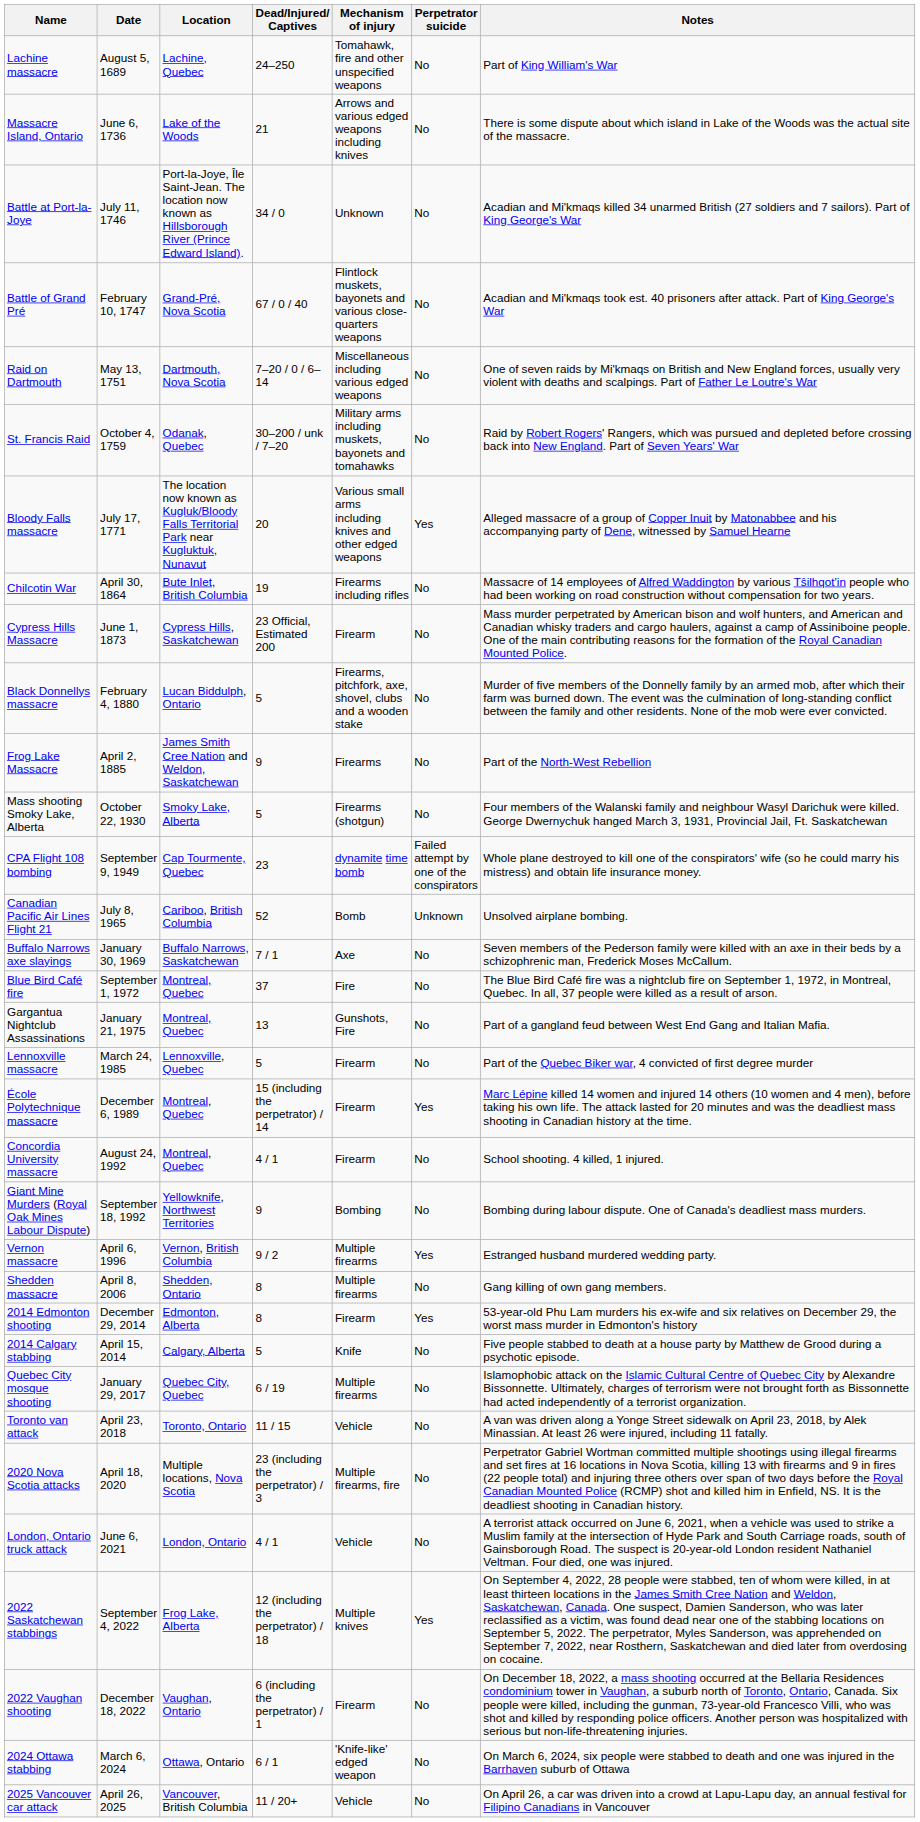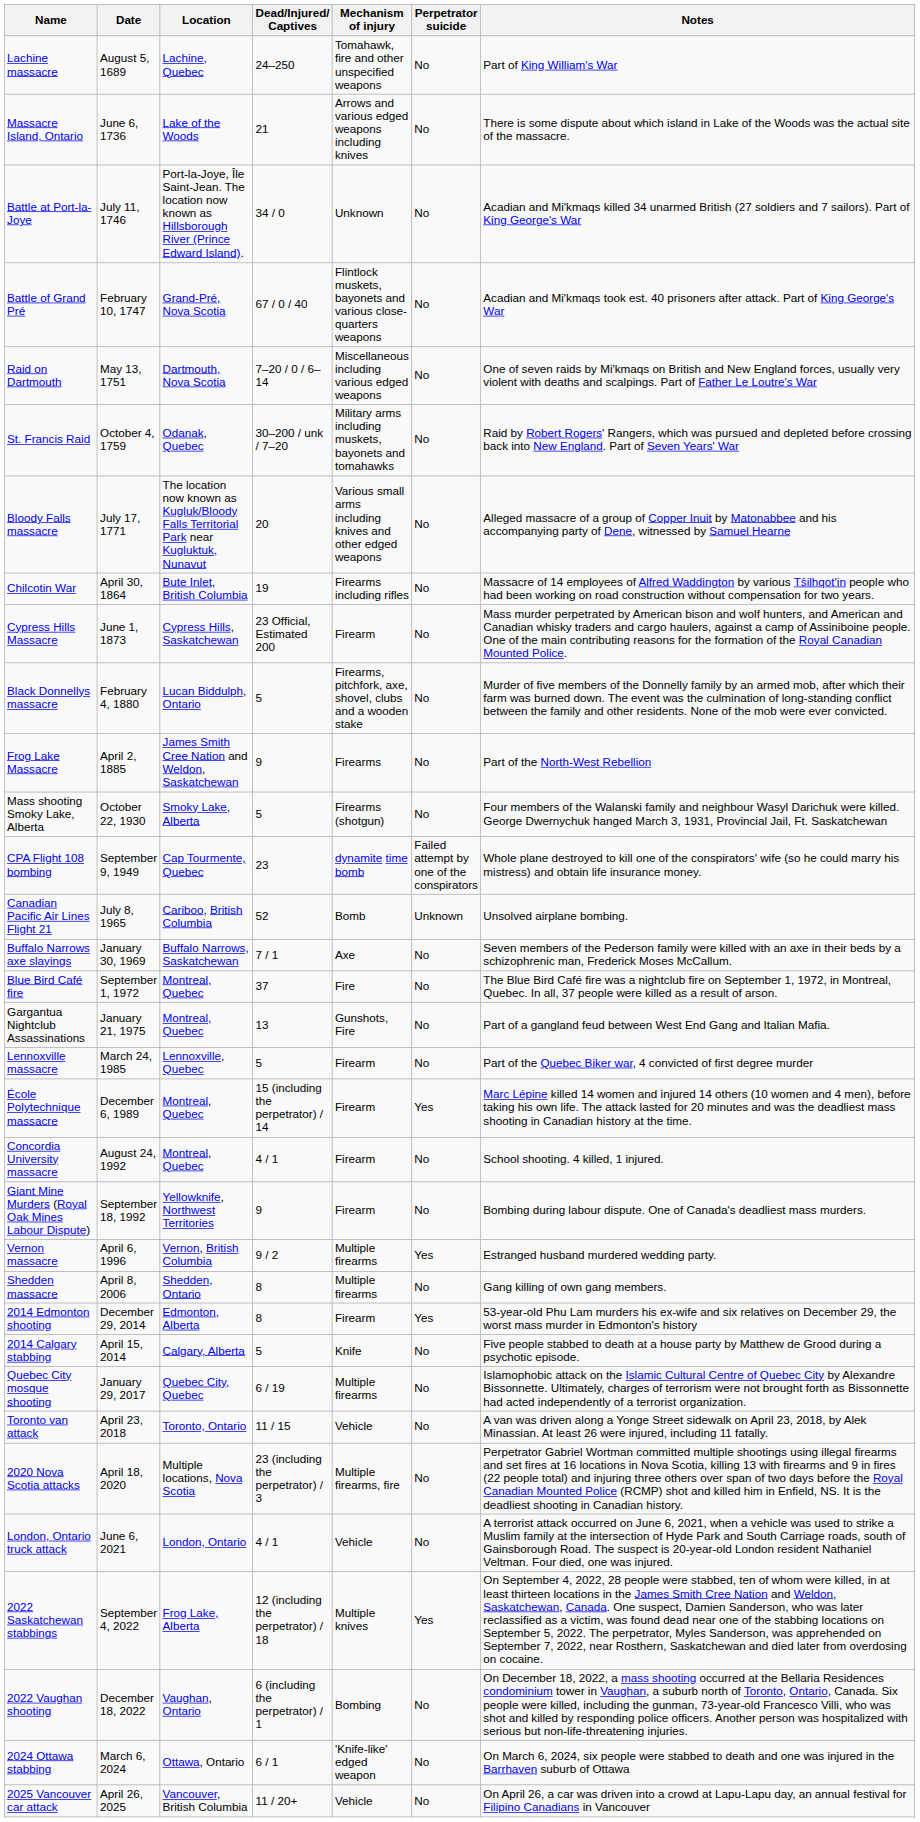Bloody Falls massacre | Perpetrator suicide: Yes -> No
Giant Mine Murders (Royal Oak Mines Labour Dispute) | Mechanism of injury: Bombing -> Firearm
2022 Vaughan shooting | Mechanism of injury: Firearm -> Bombing
